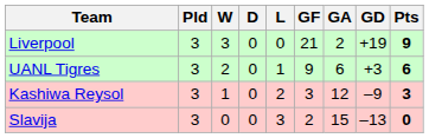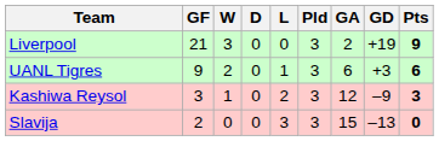columns swapped: Pld <-> GF
